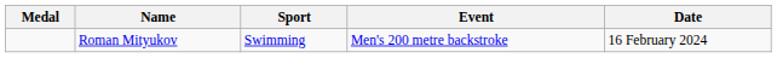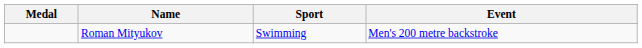- column: Date | 16 February 2024
